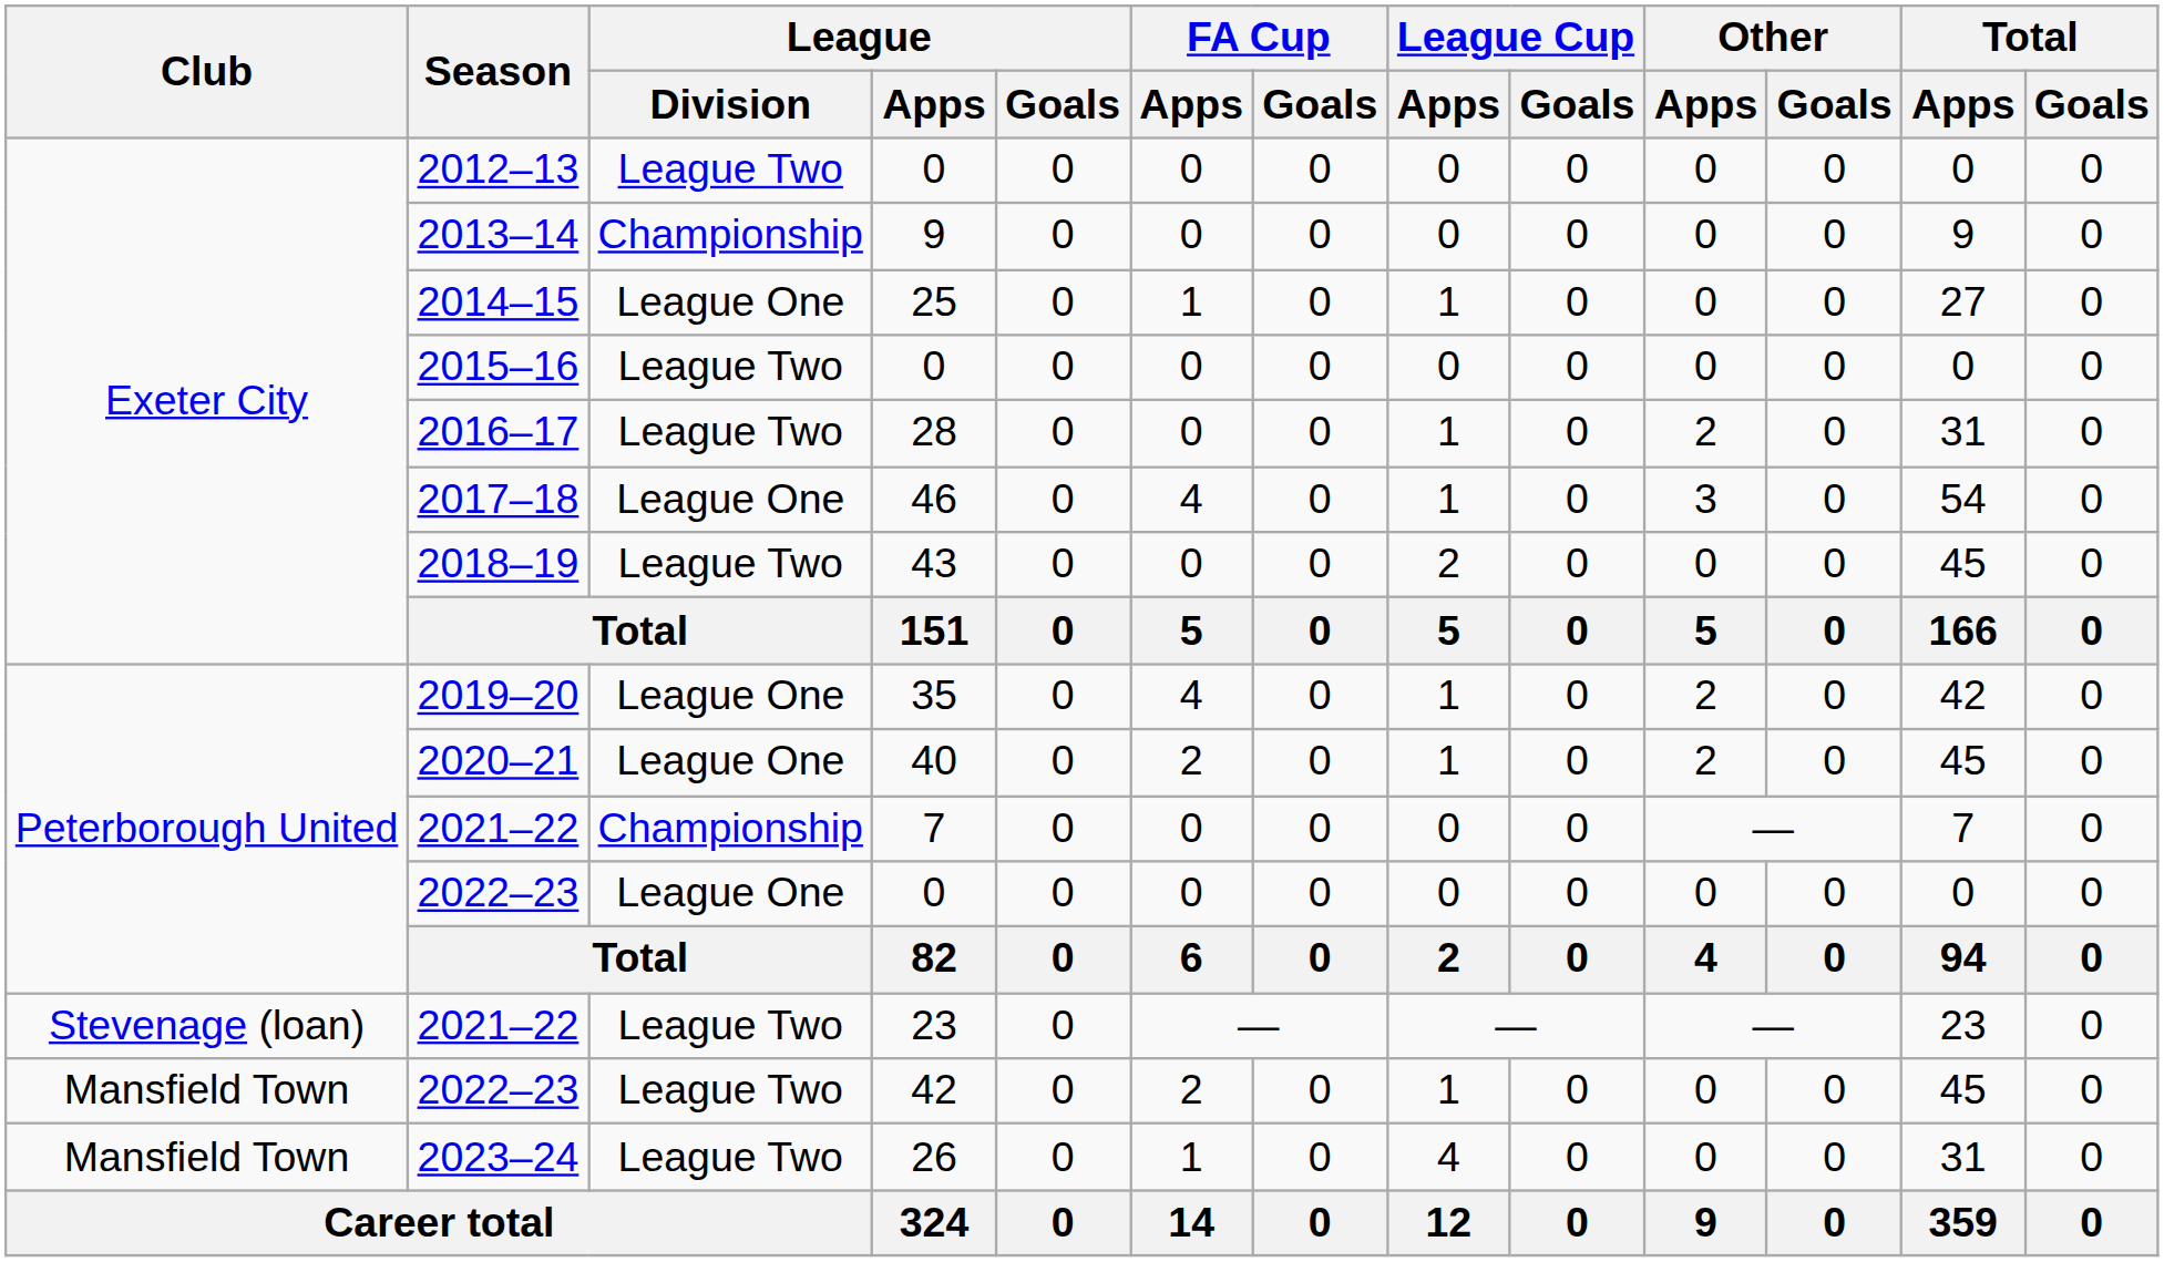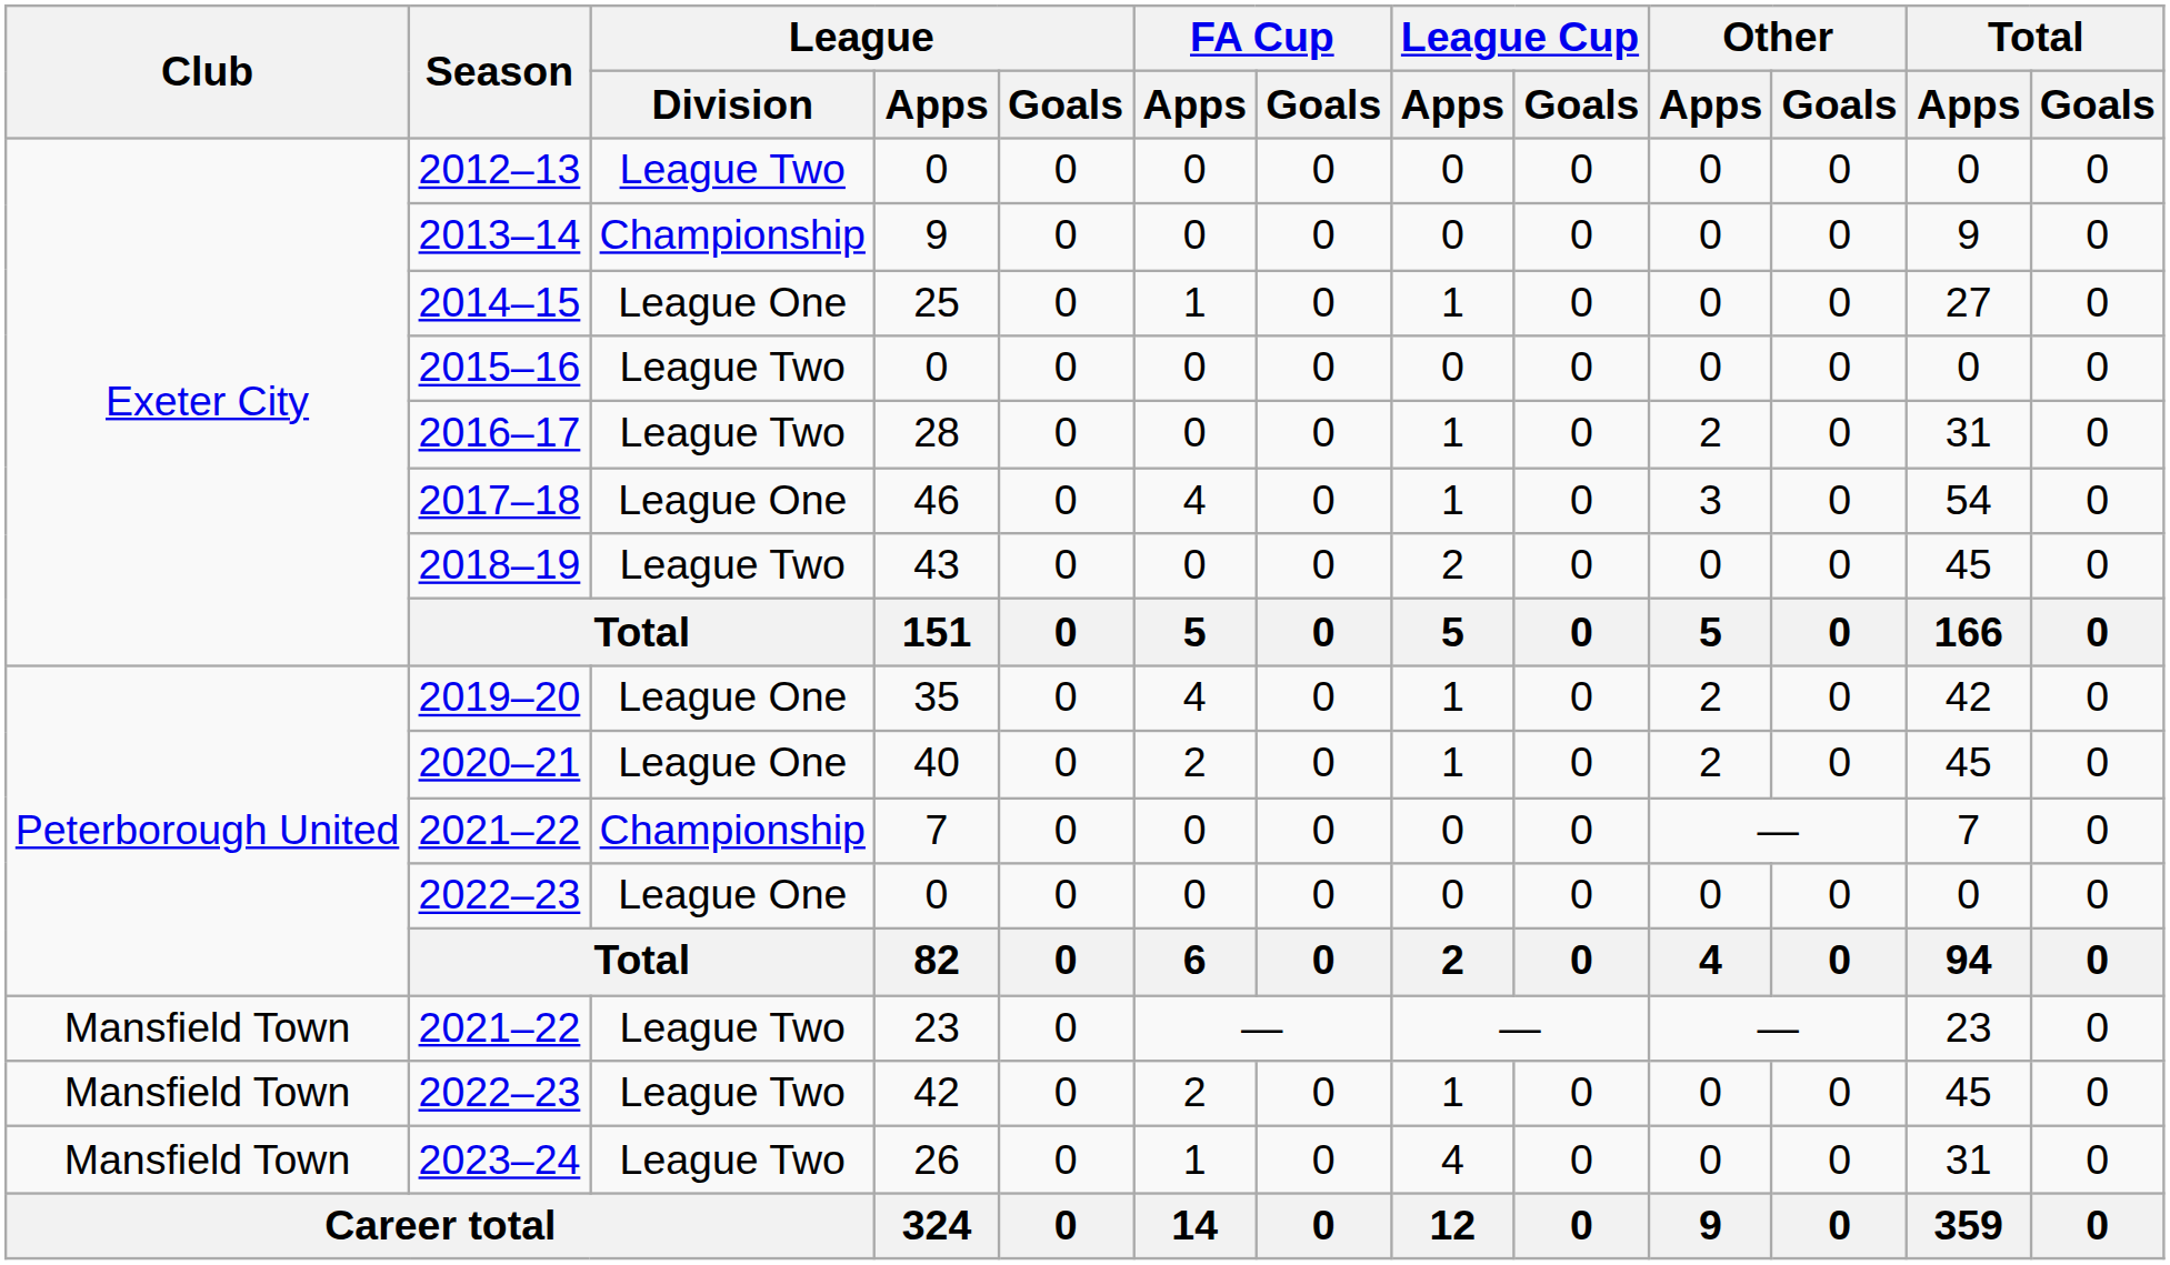2021–22 / 23 | Club: Stevenage (loan) -> Mansfield Town
